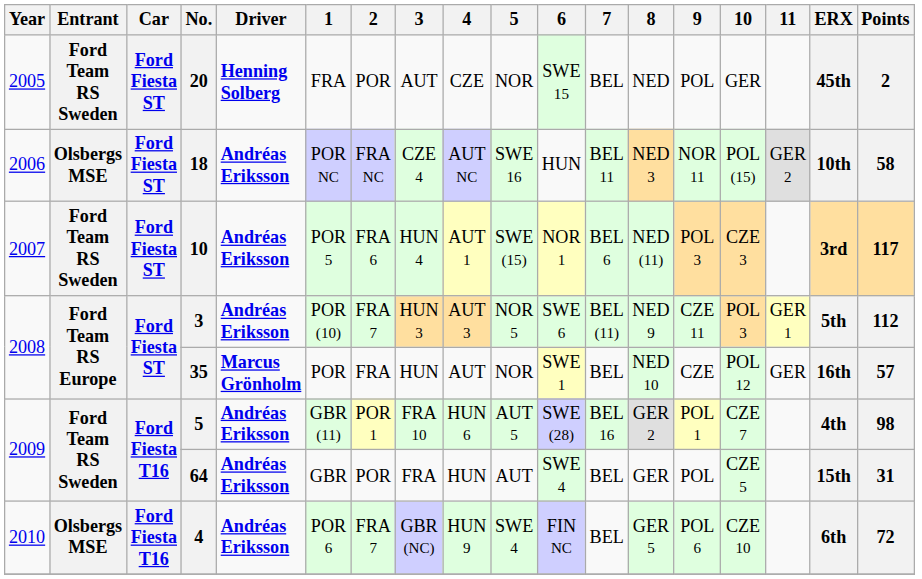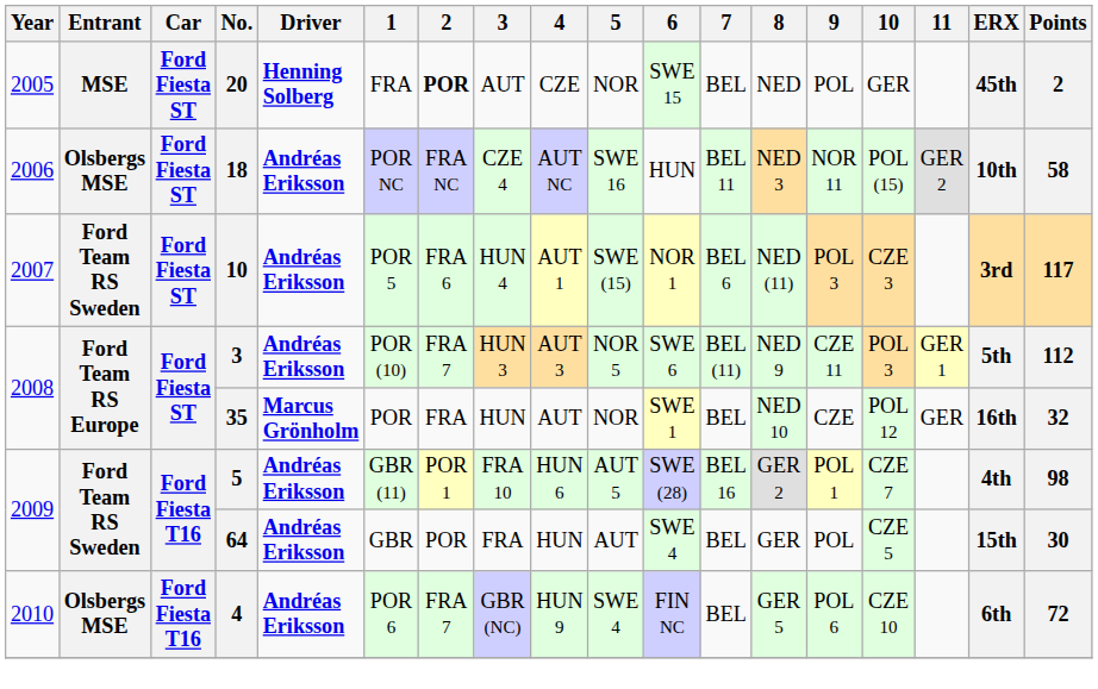20 | Entrant: Ford Team RS Sweden -> MSE
20 | 2: normal -> bold
35 | Points: 57 -> 32
64 | Points: 31 -> 30
